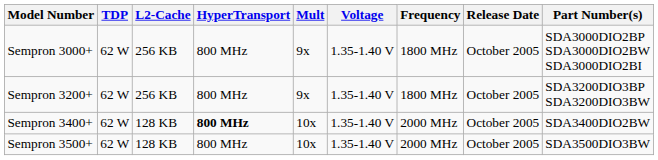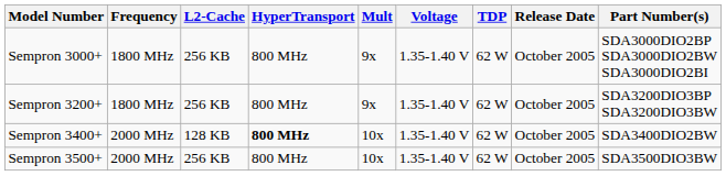columns swapped: Frequency <-> TDP
Sempron 3500+ | L2-Cache: 128 KB -> 256 KB
